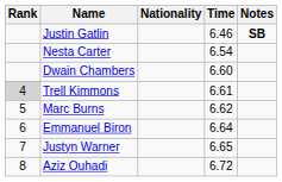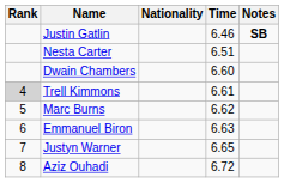Nesta Carter | Time: 6.54 -> 6.51
Emmanuel Biron | Time: 6.64 -> 6.63
